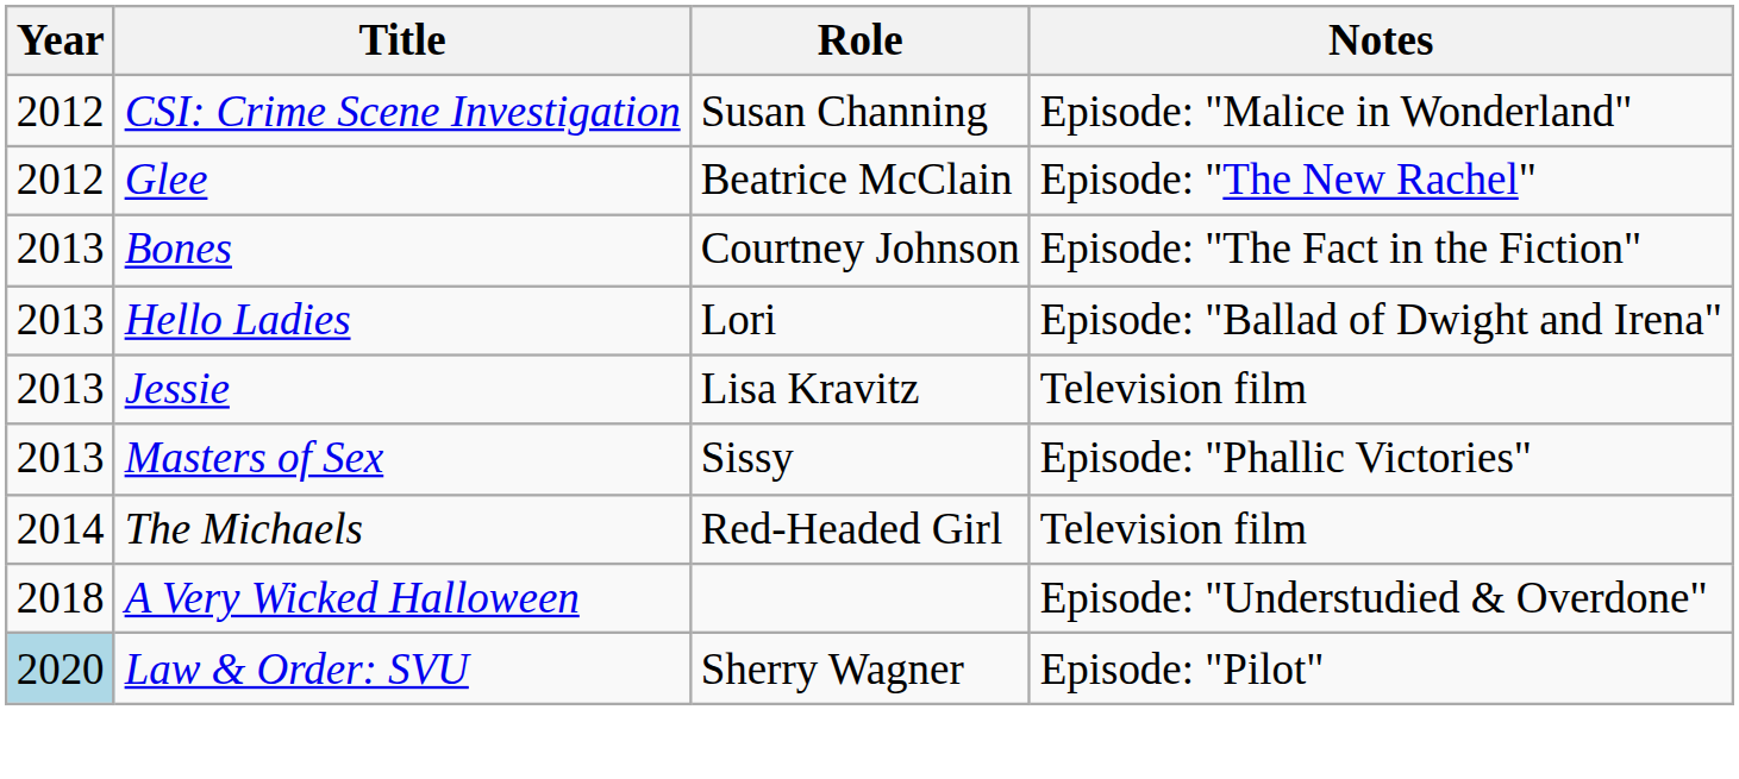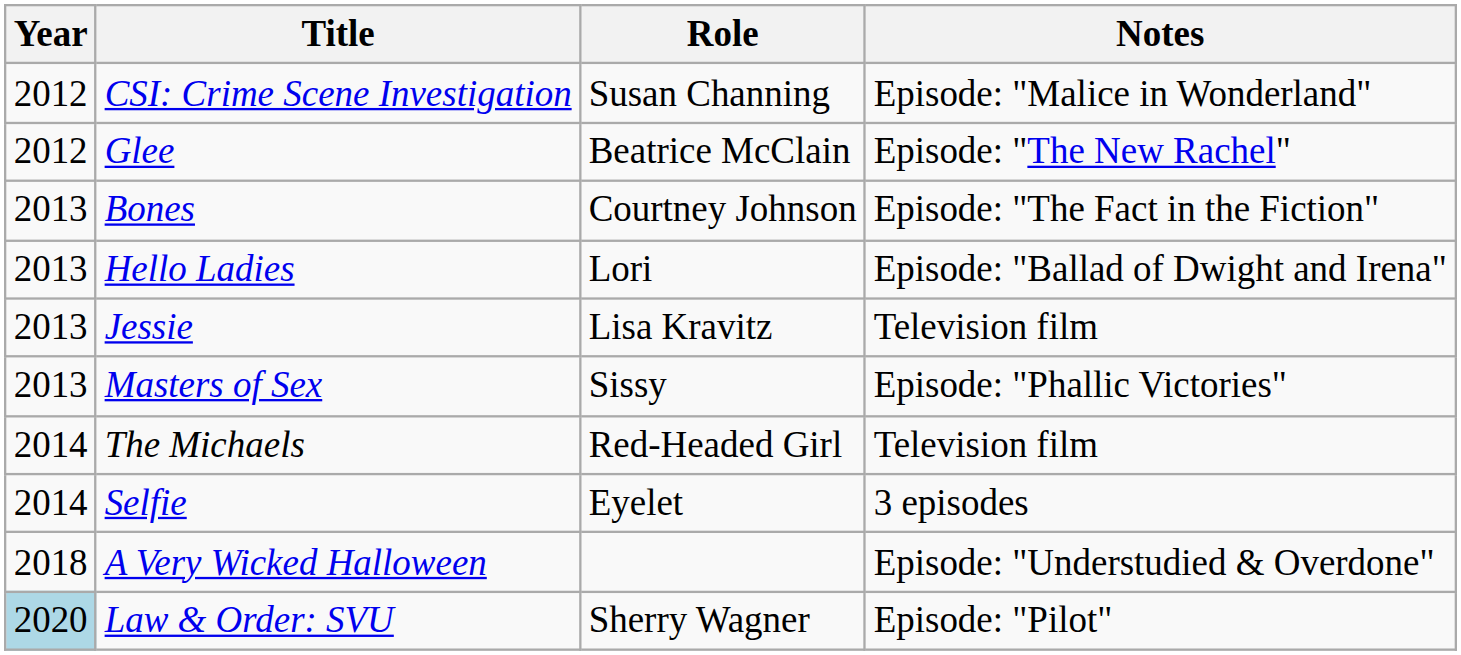+ row: 2014 | Selfie | Eyelet | 3 episodes
